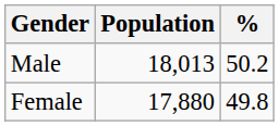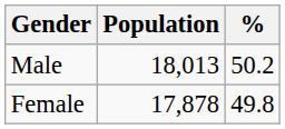Female | Population: 17,880 -> 17,878
